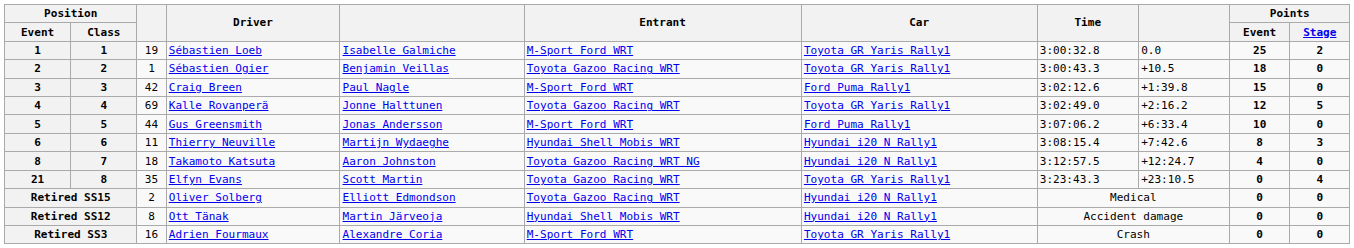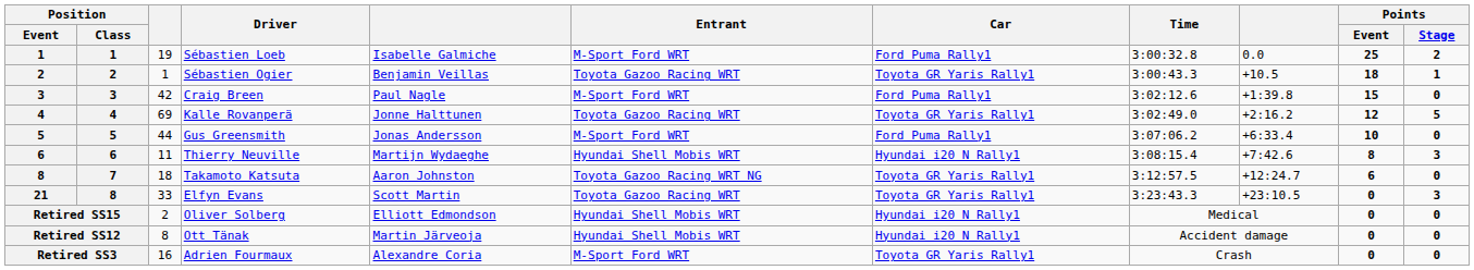Sébastien Loeb | Car: Toyota GR Yaris Rally1 -> Ford Puma Rally1
Sébastien Ogier | Points / Stage: 0 -> 1
Takamoto Katsuta | Car: Hyundai i20 N Rally1 -> Toyota GR Yaris Rally1
Takamoto Katsuta | Points / Event: 4 -> 6
Elfyn Evans | column 3: 35 -> 33
Elfyn Evans | Points / Stage: 4 -> 3
Oliver Solberg | Entrant: Toyota Gazoo Racing WRT -> Hyundai Shell Mobis WRT
